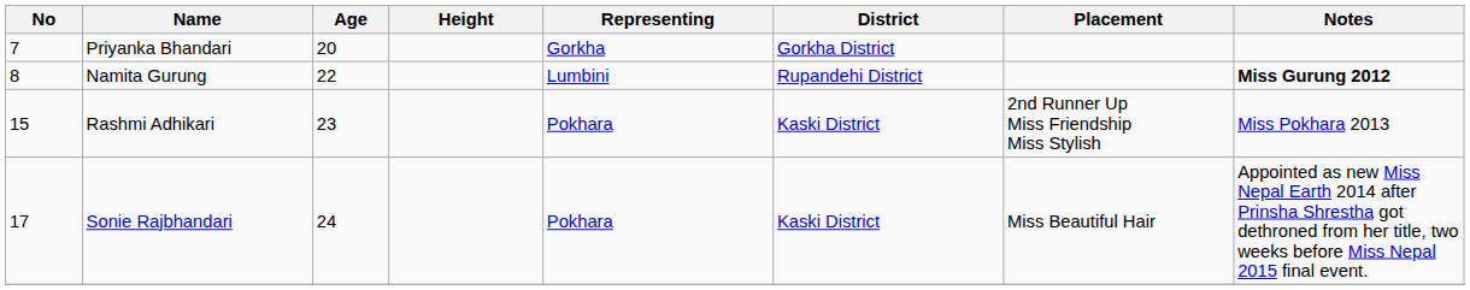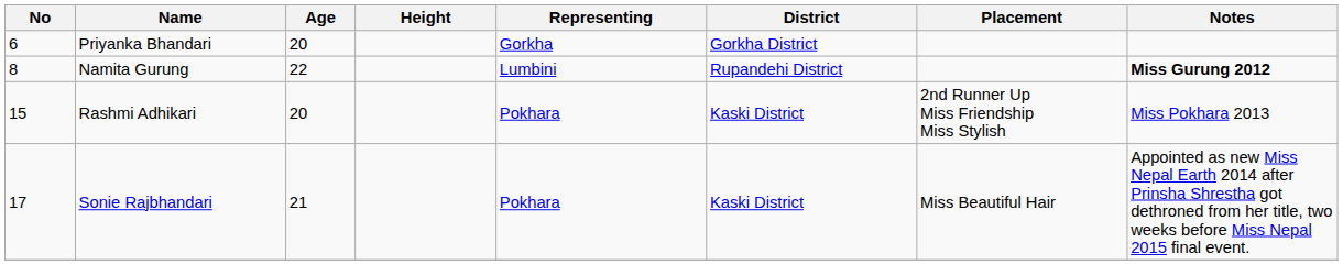Priyanka Bhandari | No: 7 -> 6
Rashmi Adhikari | Age: 23 -> 20
Sonie Rajbhandari | Age: 24 -> 21
